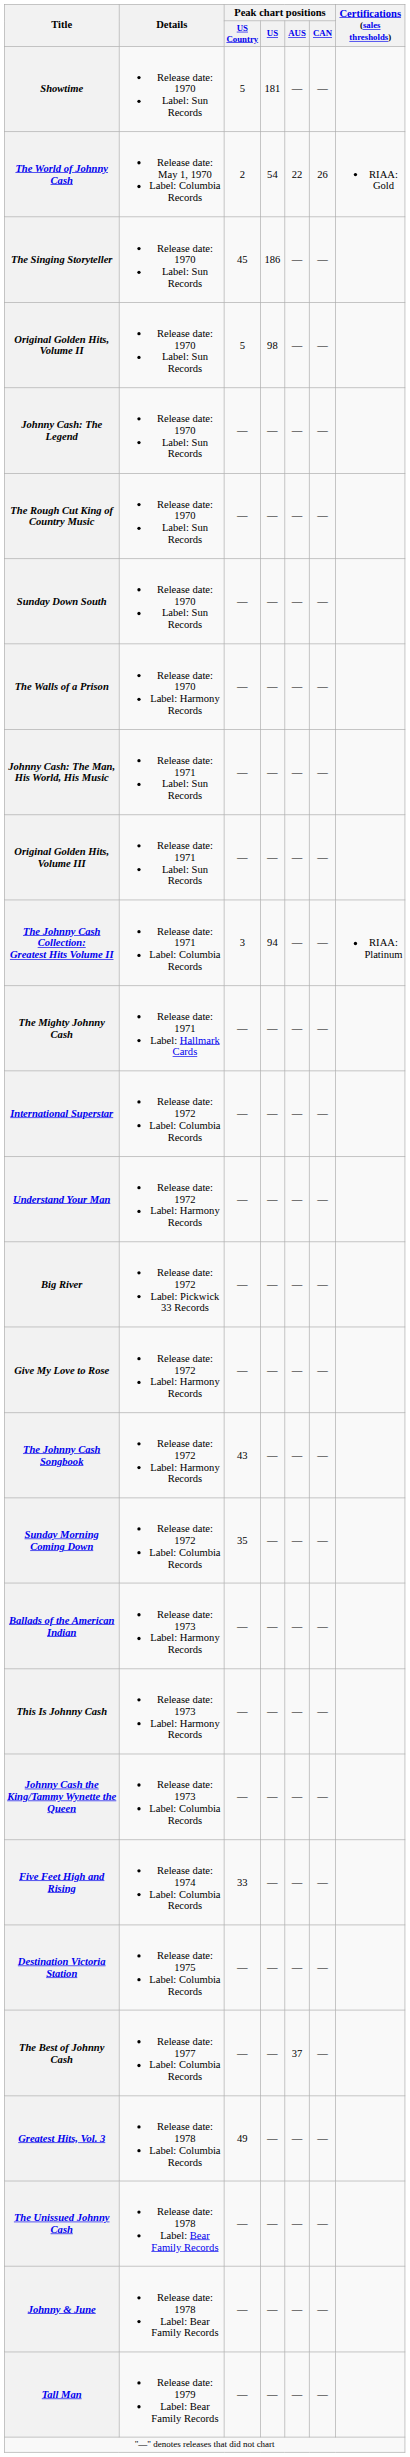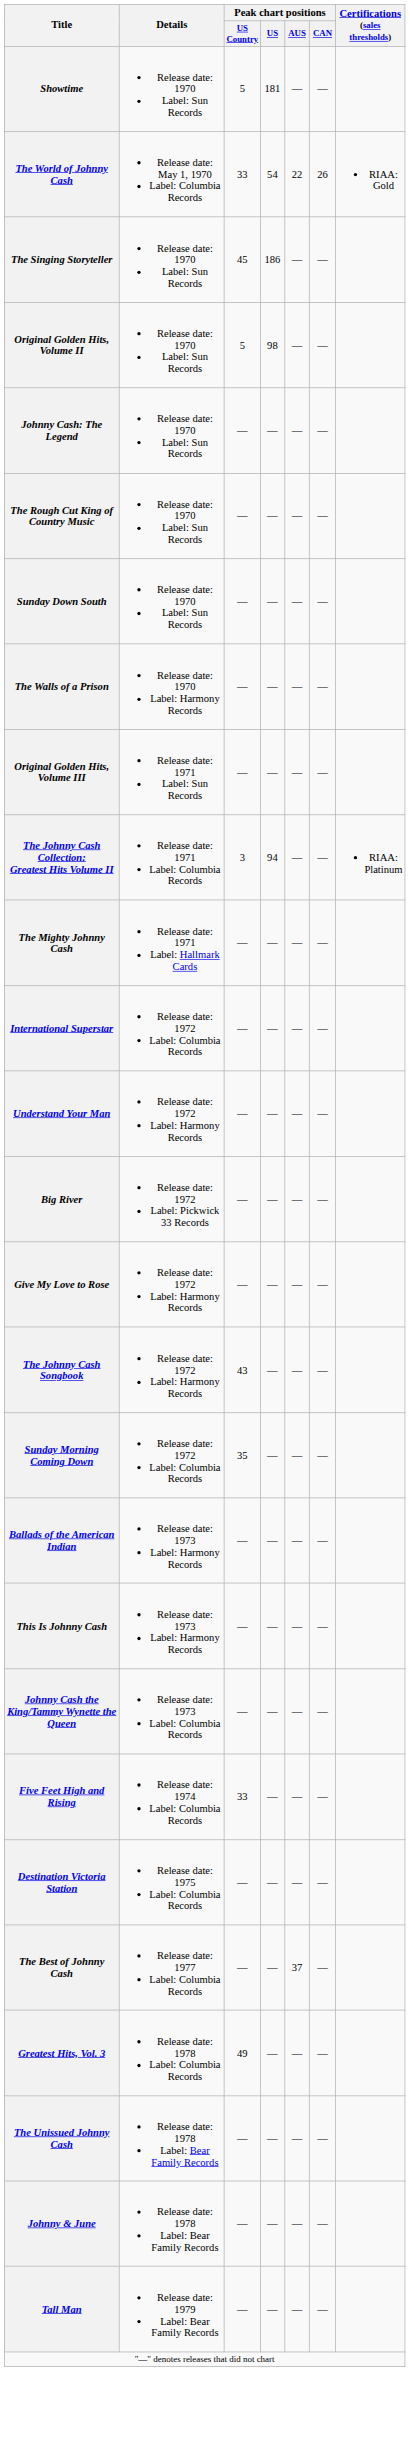The World of Johnny Cash | Peak chart positions / US Country: 2 -> 33
- row: Johnny Cash: The Man, His World, His Music | Release date: 1971 Label: Sun Records | — | — | — | —
